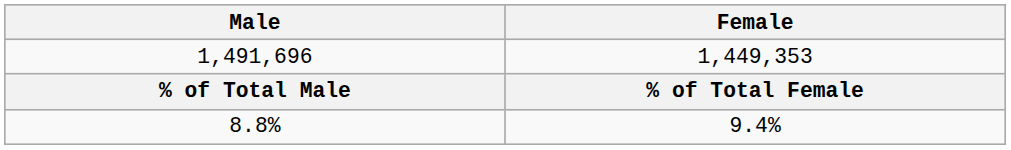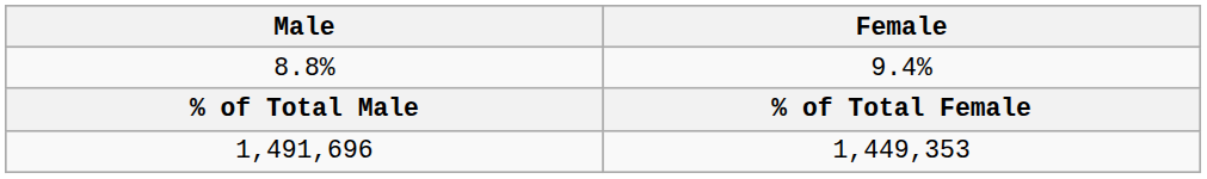rows swapped: 1,491,696 <-> 8.8%
